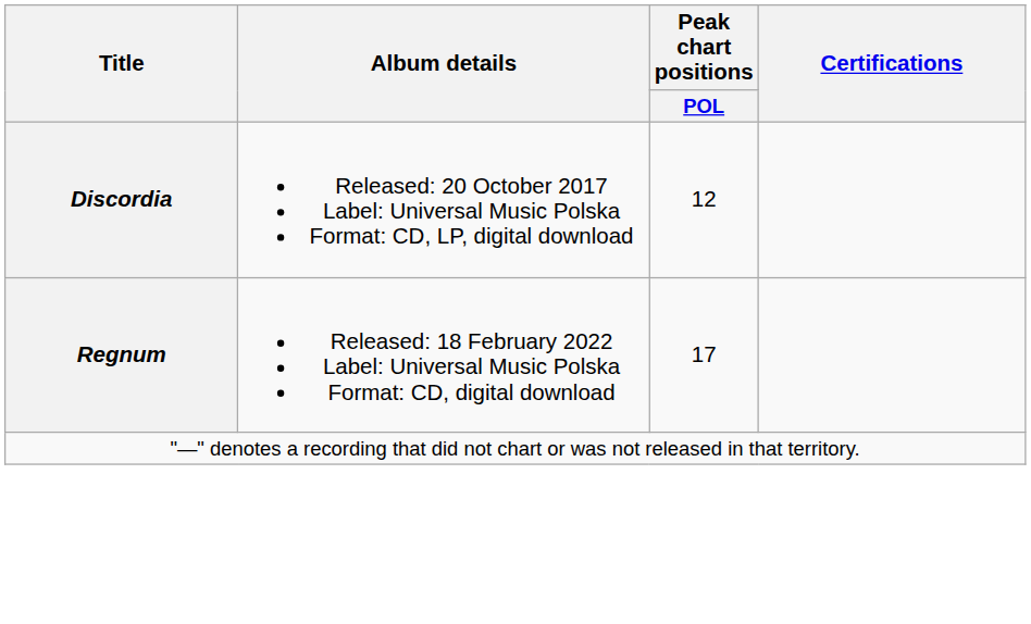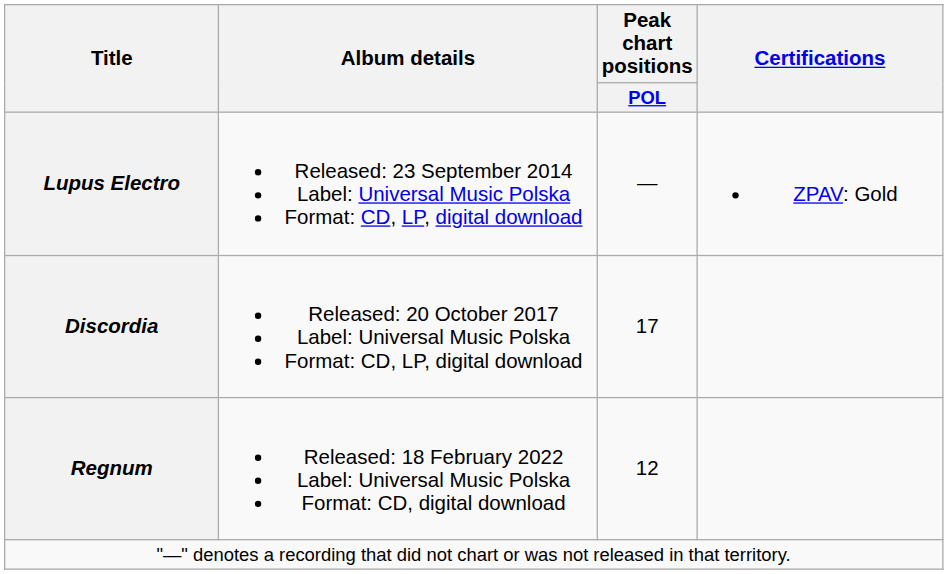+ row: Lupus Electro | Released: 23 September 2014 Label: Universal Music Polska Format: CD, LP, digital download | — | ZPAV: Gold
Discordia | Peak chart positions / POL: 12 -> 17
Regnum | Peak chart positions / POL: 17 -> 12
